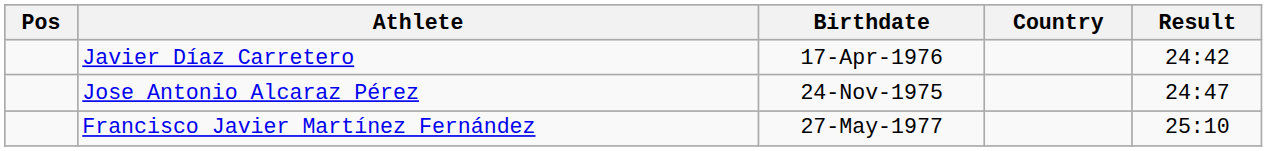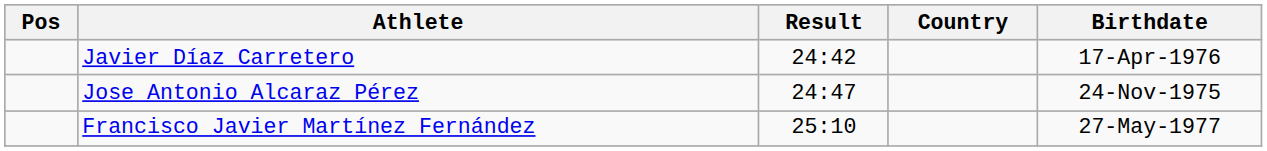columns swapped: Birthdate <-> Result
